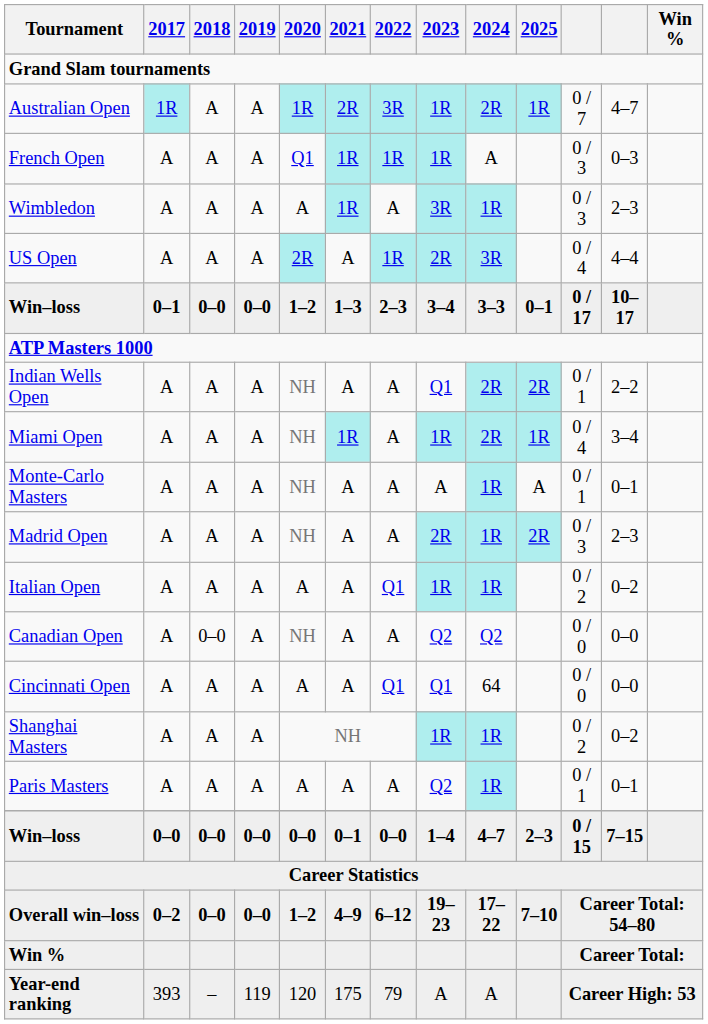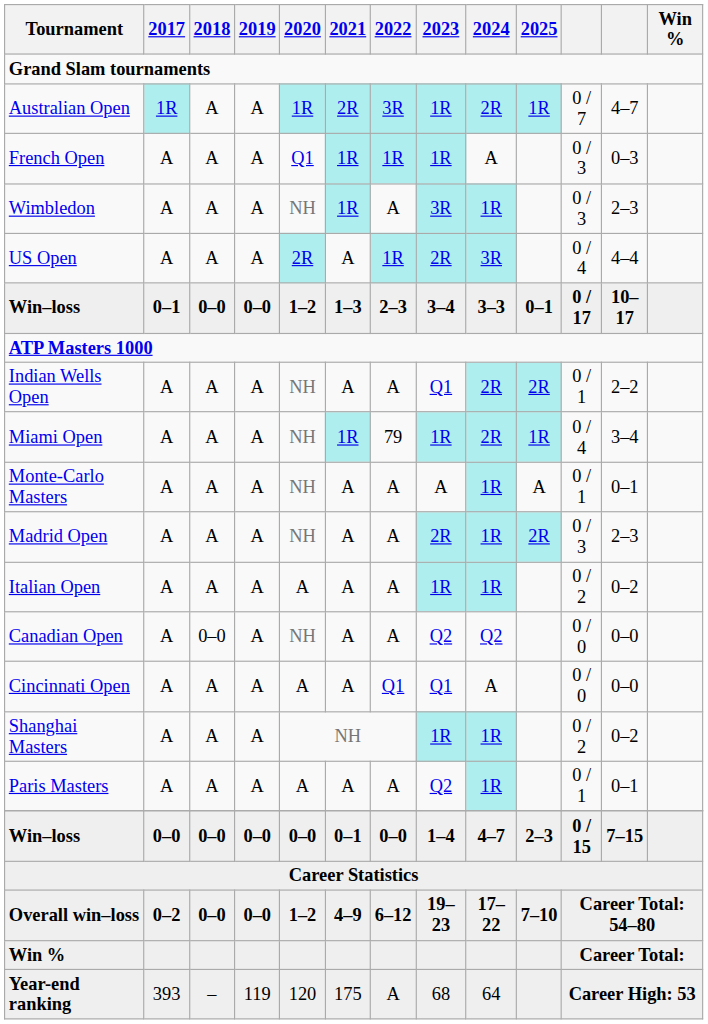Wimbledon | 2020: A -> NH
Miami Open | 2022: A -> 79
Italian Open | 2022: Q1 -> A
Cincinnati Open | 2024: 64 -> A
Year-end ranking | 2022: 79 -> A
Year-end ranking | 2023: A -> 68
Year-end ranking | 2024: A -> 64
